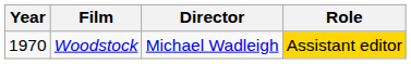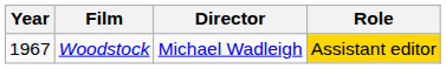Woodstock | Year: 1970 -> 1967
